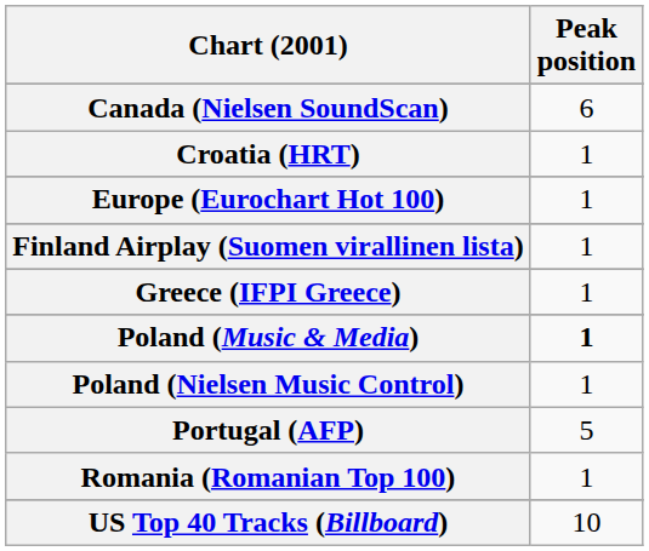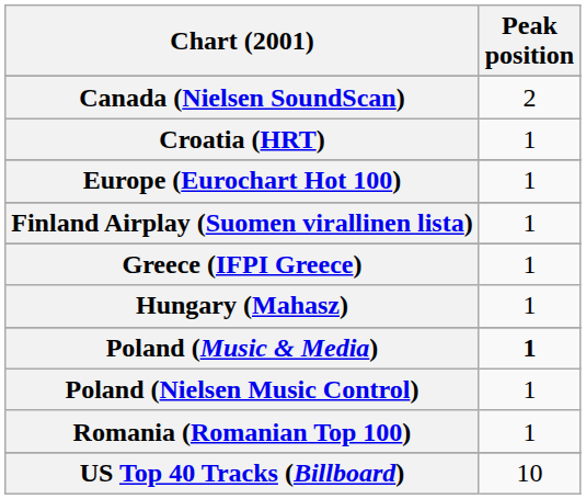Canada (Nielsen SoundScan) | Peak position: 6 -> 2
+ row: Hungary (Mahasz) | 1
- row: Portugal (AFP) | 5
